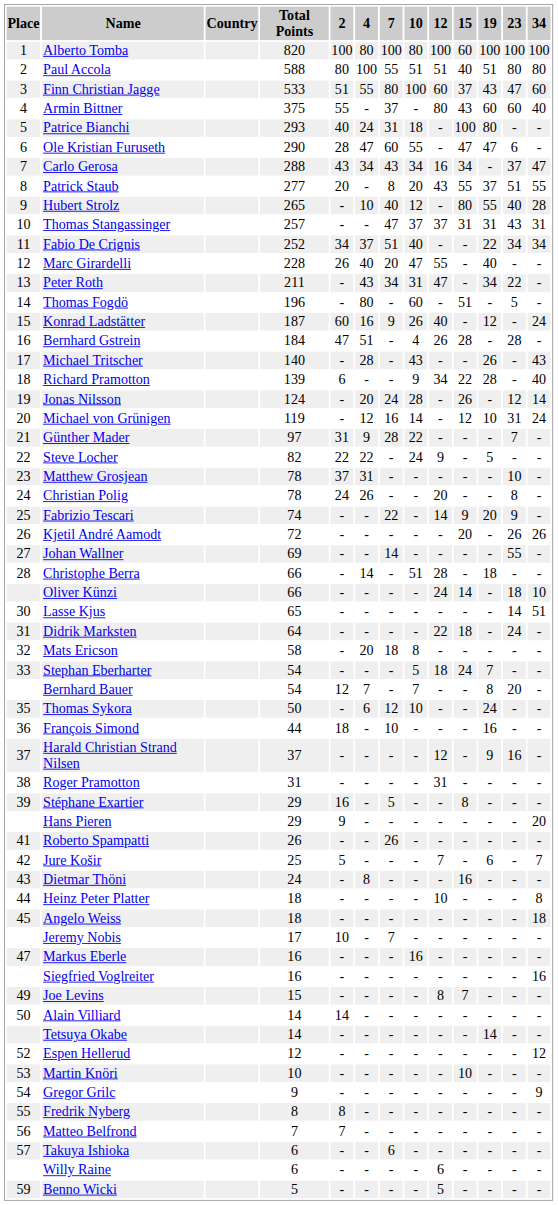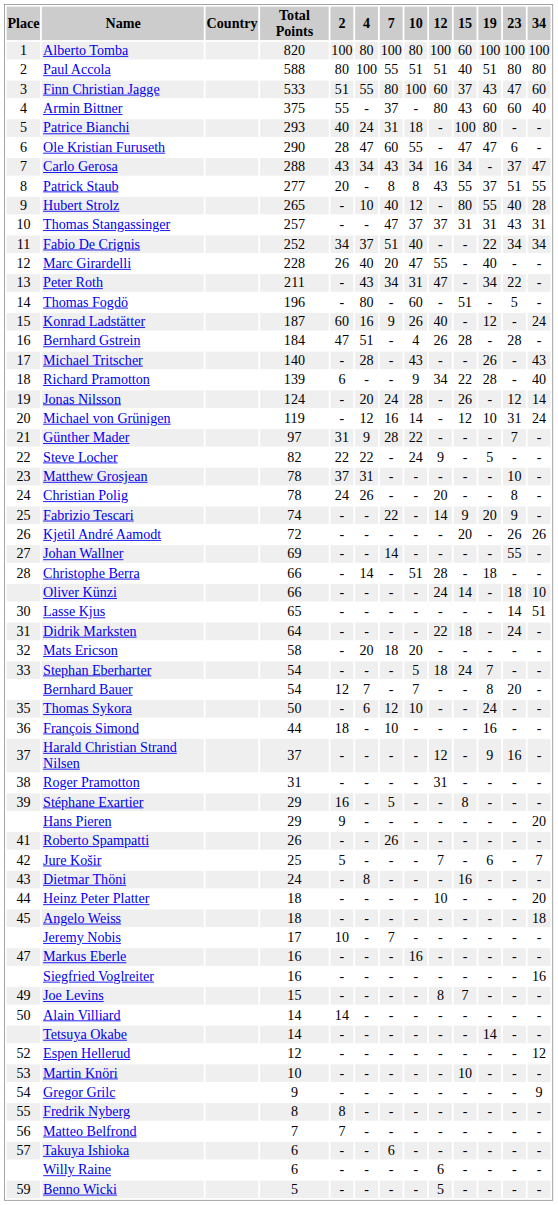Patrick Staub | 10: 20 -> 8
Mats Ericson | 10: 8 -> 20
Heinz Peter Platter | 34: 8 -> 20
